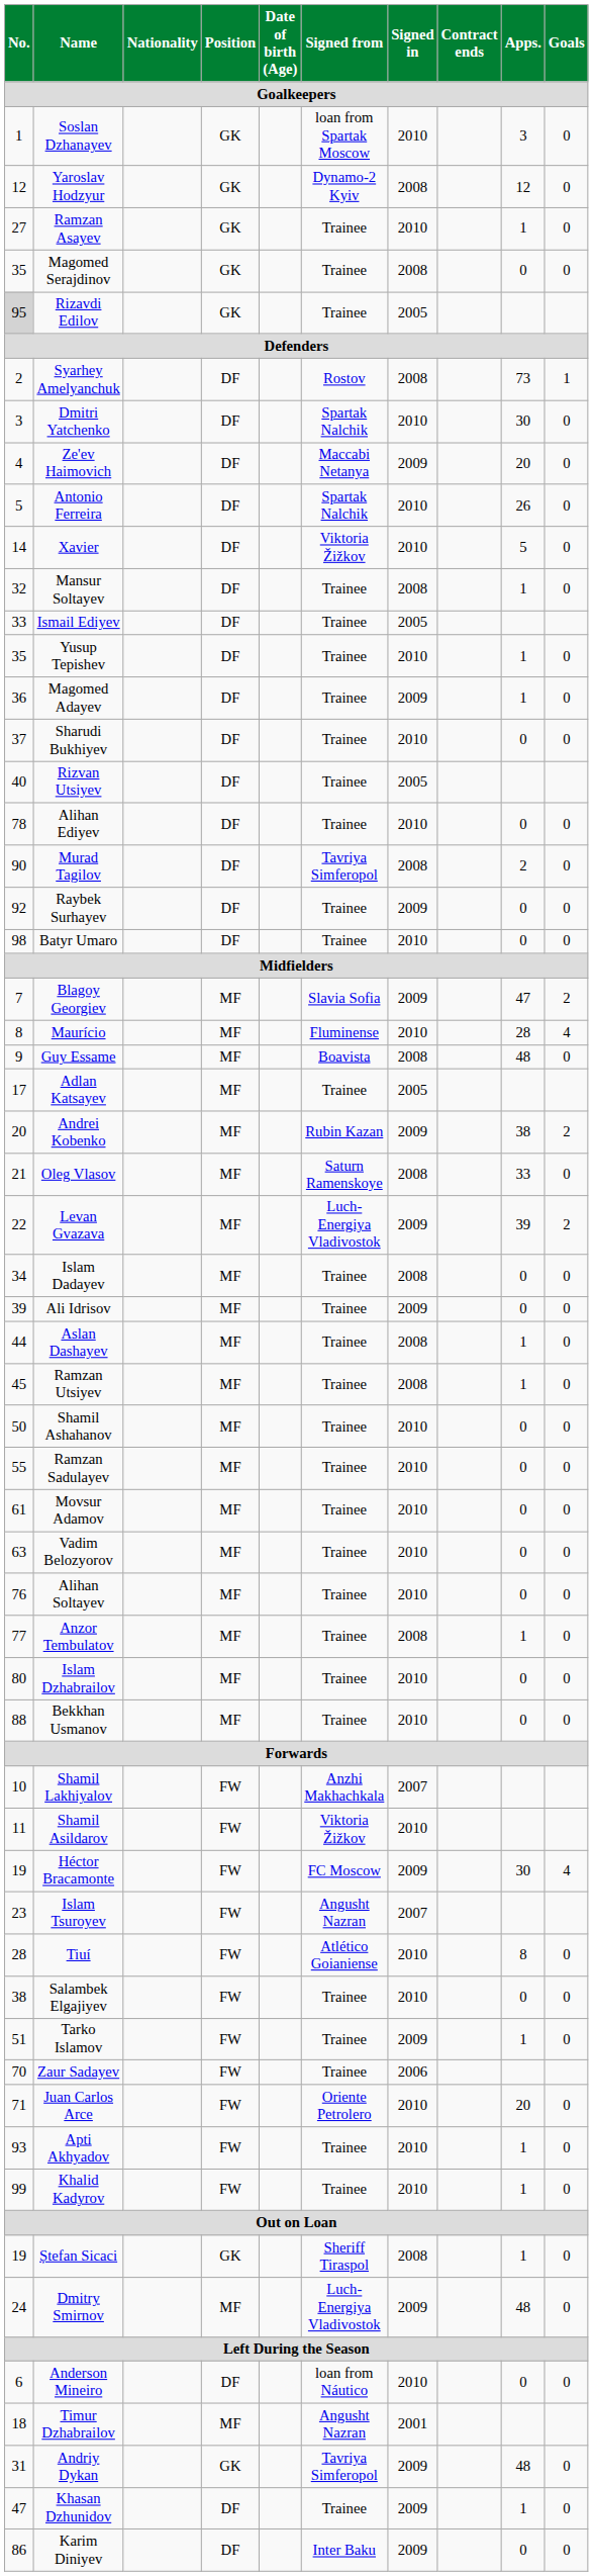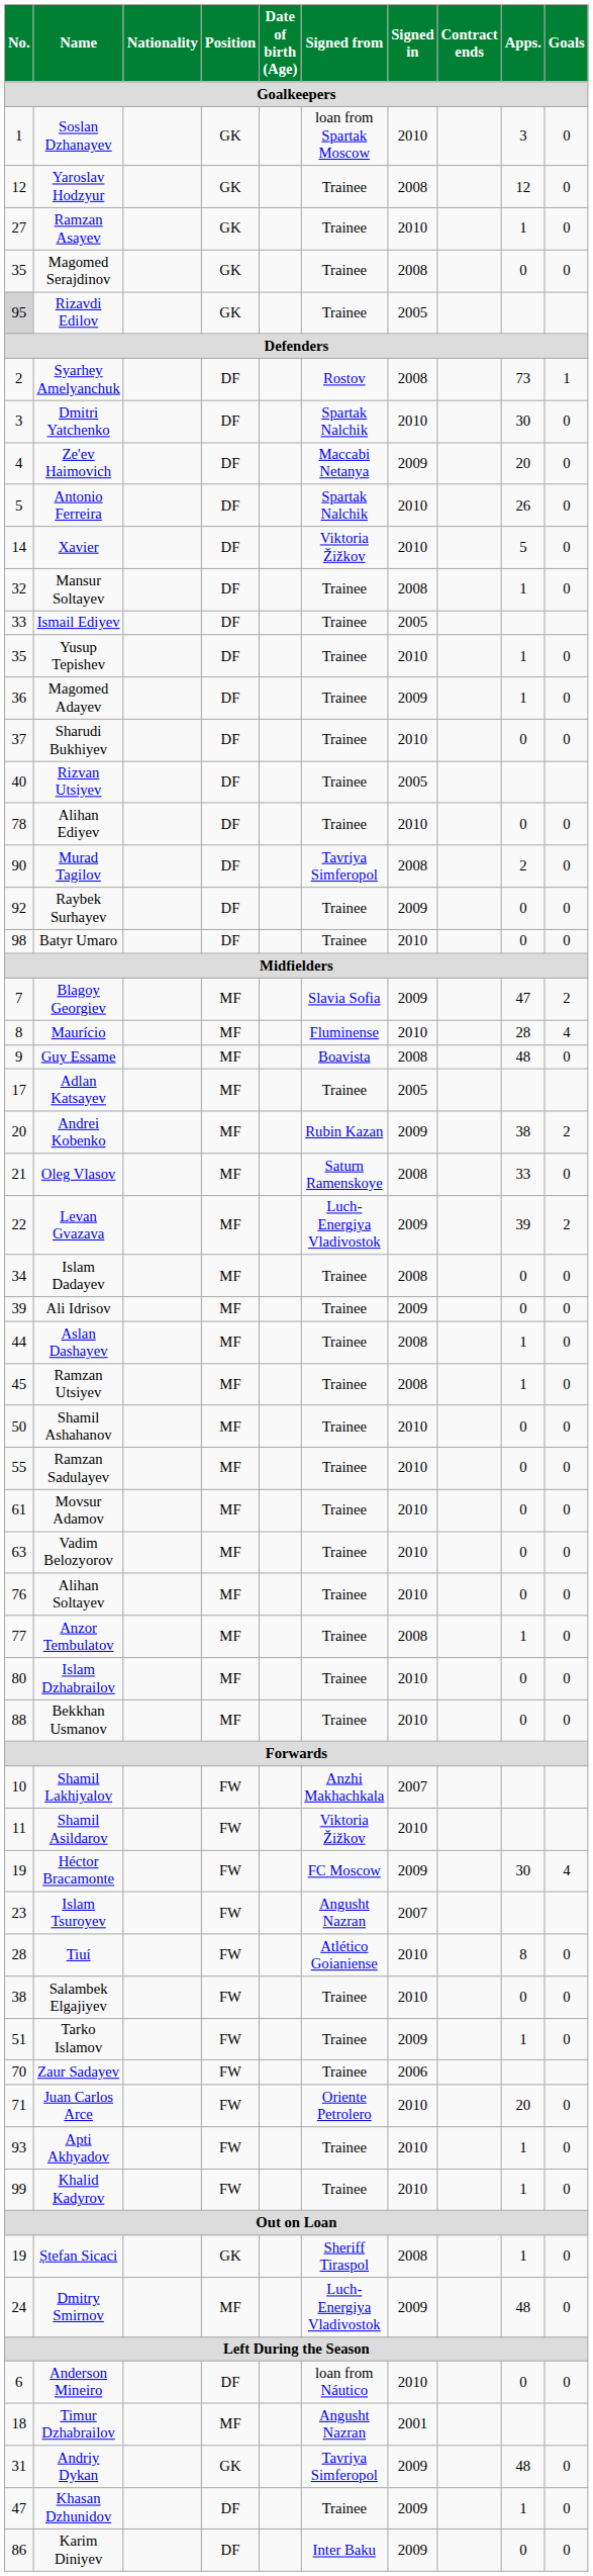Yaroslav Hodzyur | Signed from: Dynamo-2 Kyiv -> Trainee
